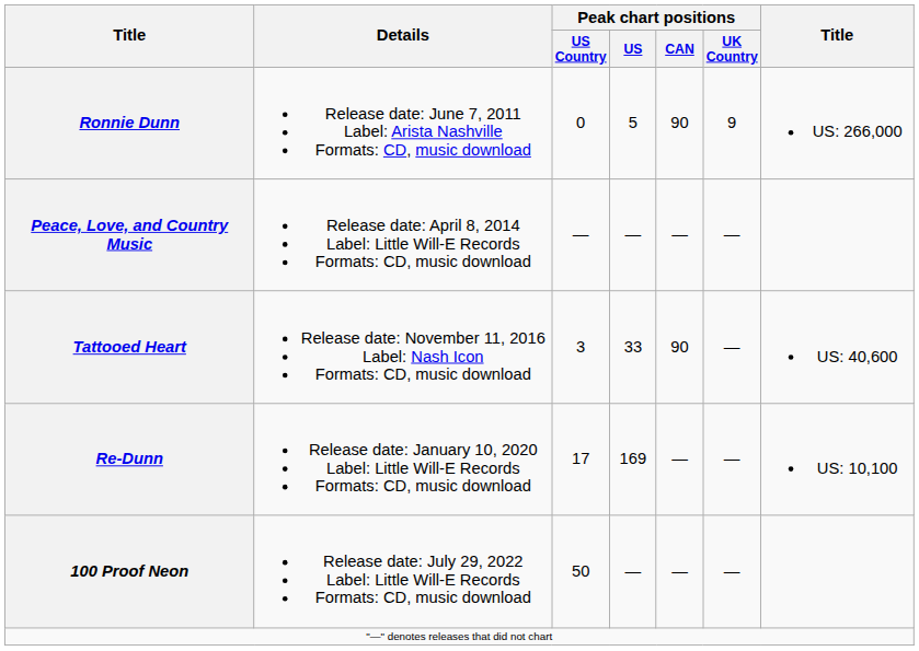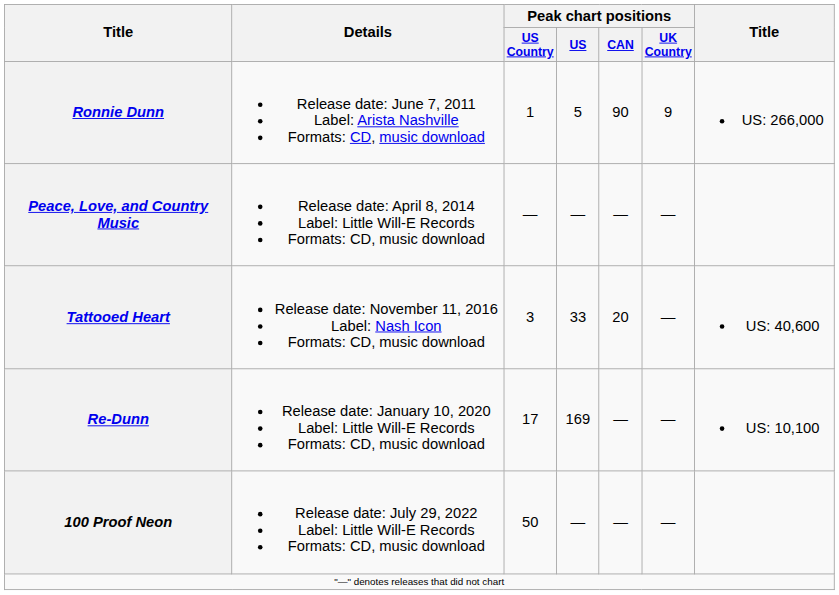Ronnie Dunn | Peak chart positions / US Country: 0 -> 1
Tattooed Heart | Peak chart positions / CAN: 90 -> 20
